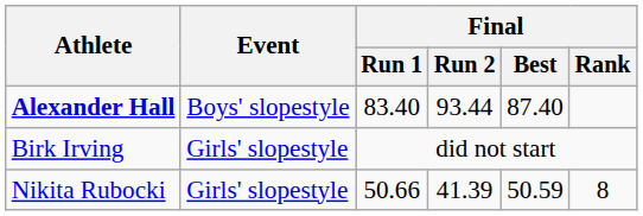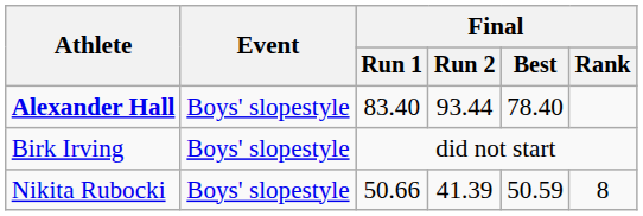Alexander Hall | Final / Best: 87.40 -> 78.40
Birk Irving | Event: Girls' slopestyle -> Boys' slopestyle
Nikita Rubocki | Event: Girls' slopestyle -> Boys' slopestyle
